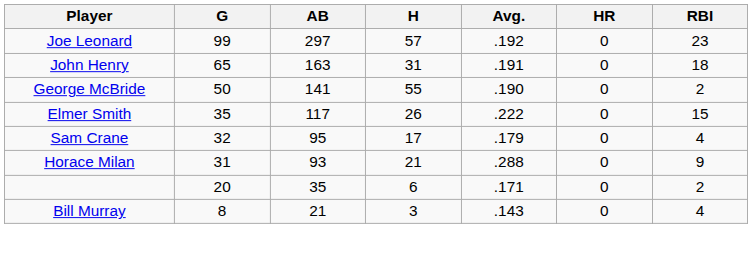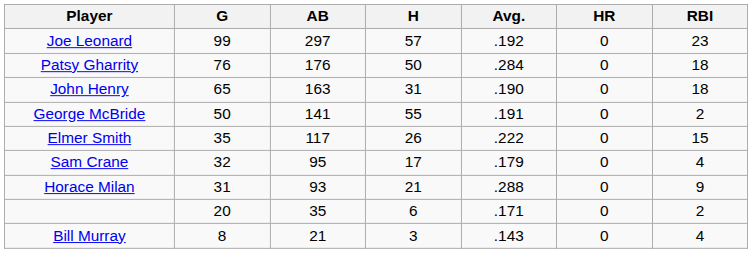+ row: Patsy Gharrity | 76 | 176 | 50 | .284 | 0 | 18
John Henry | Avg.: .191 -> .190
George McBride | Avg.: .190 -> .191
